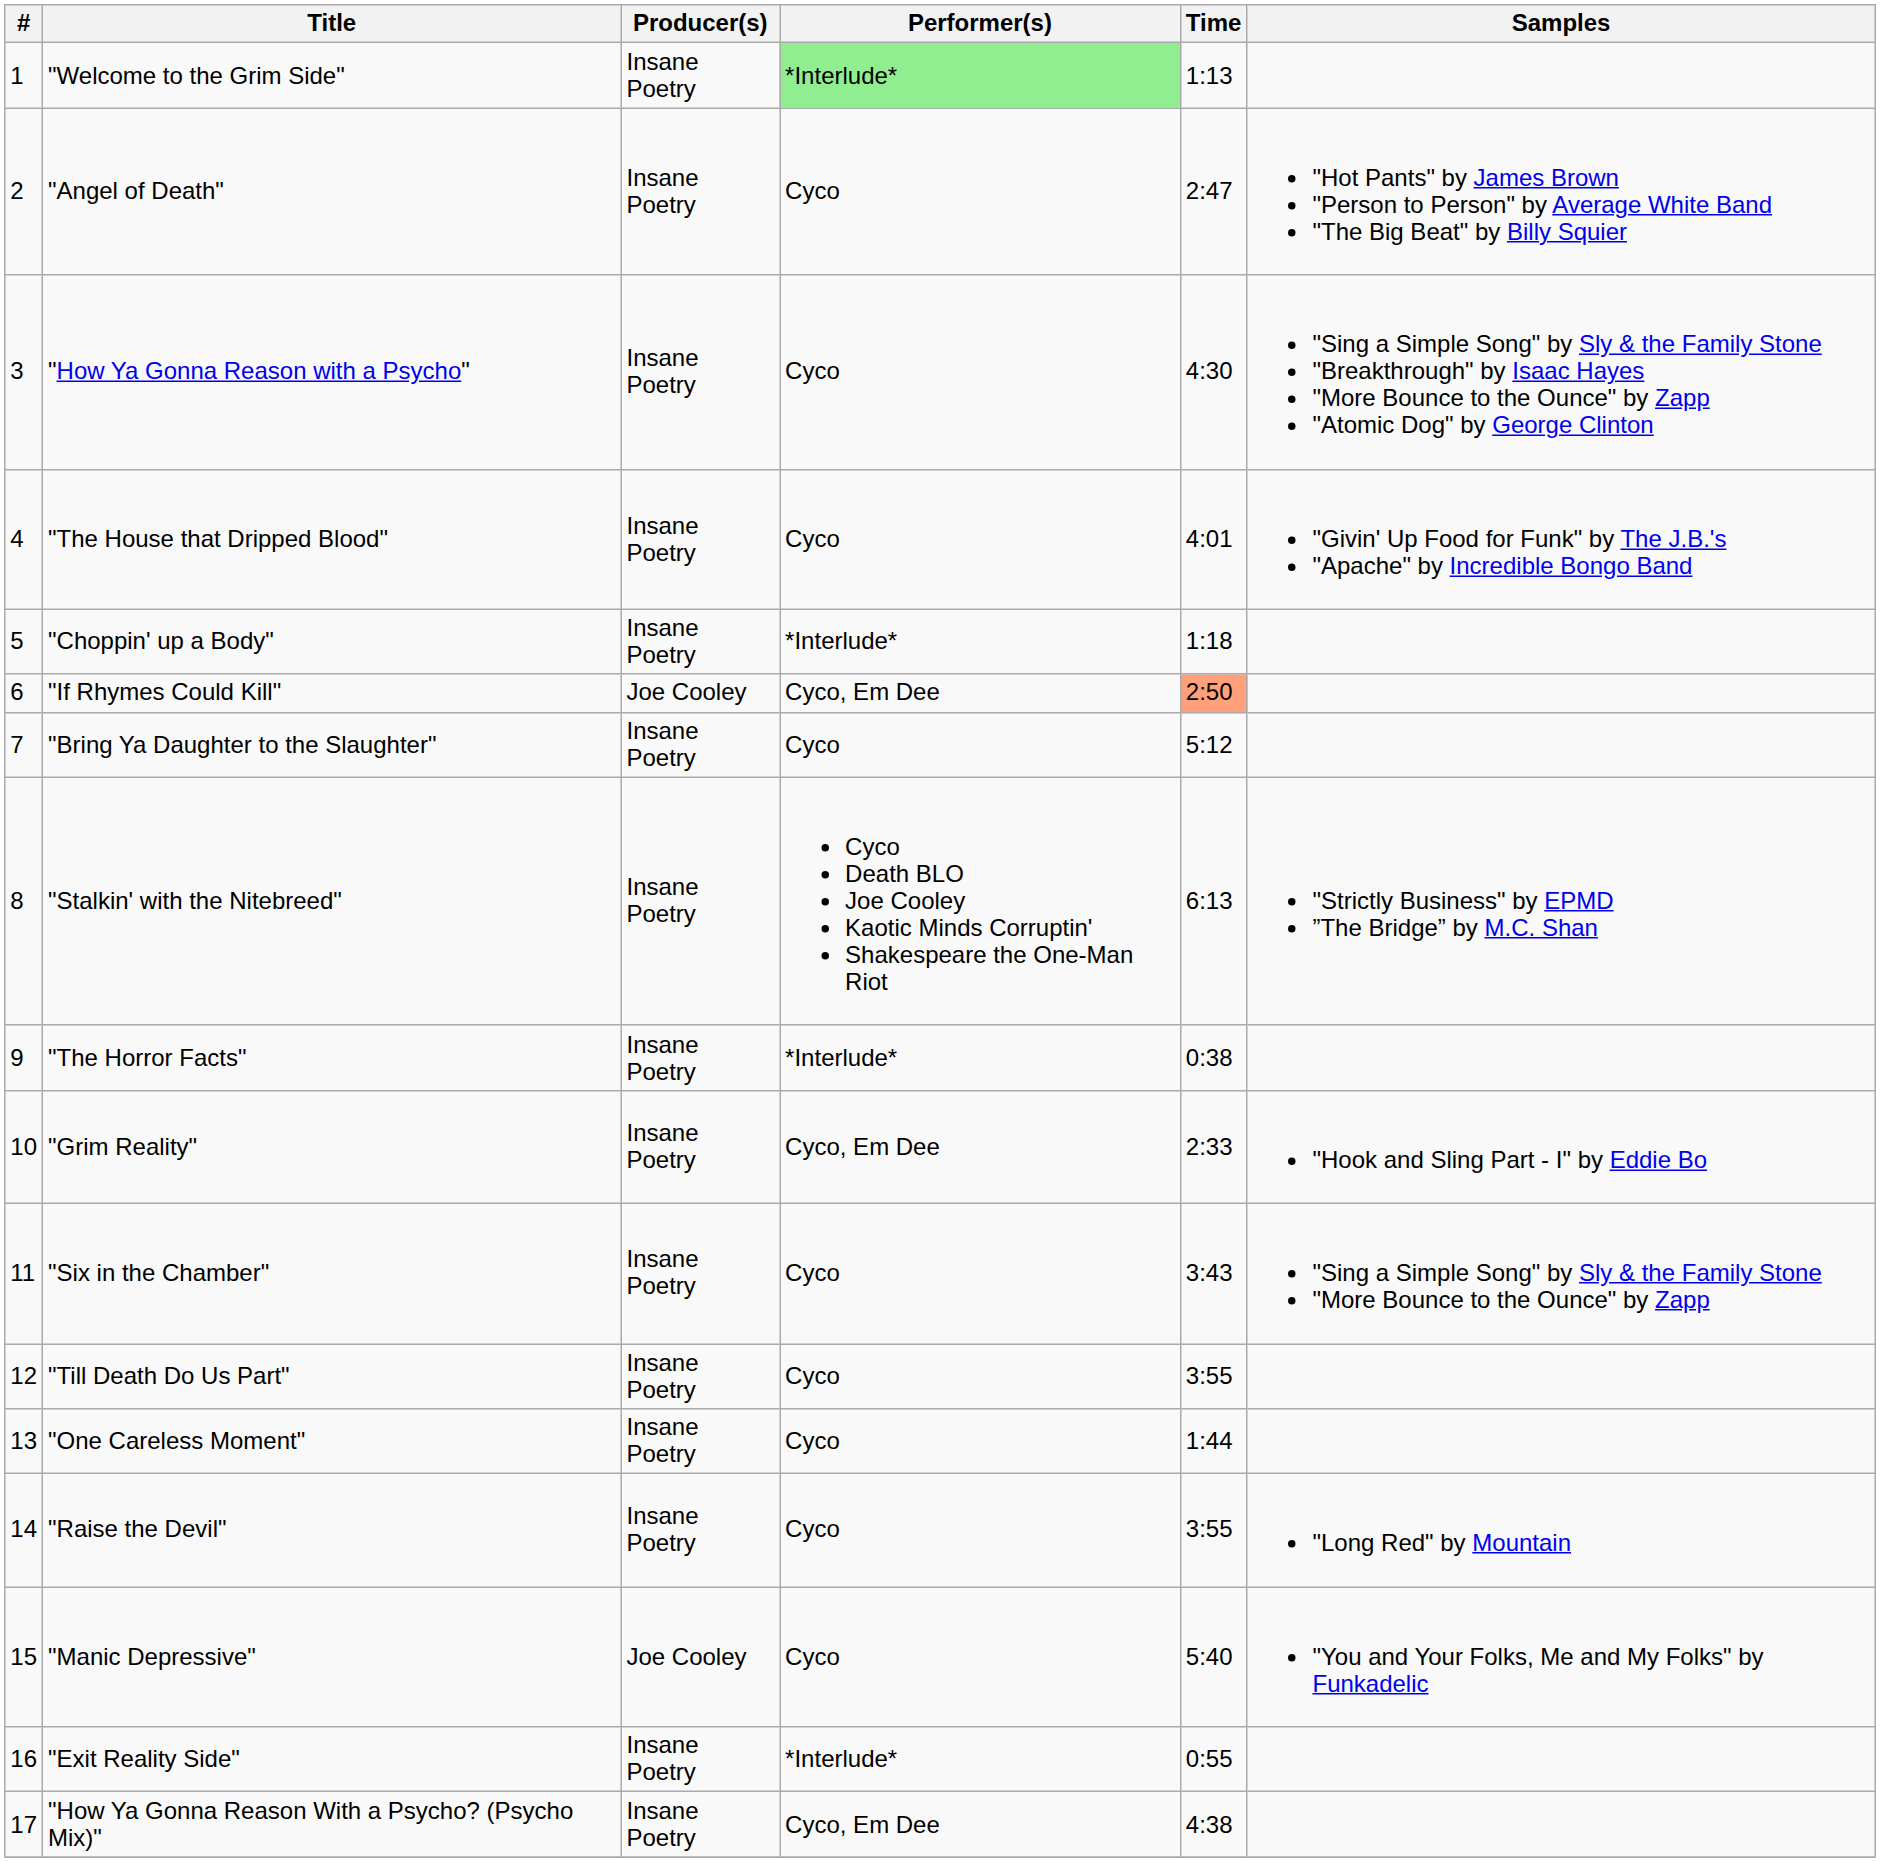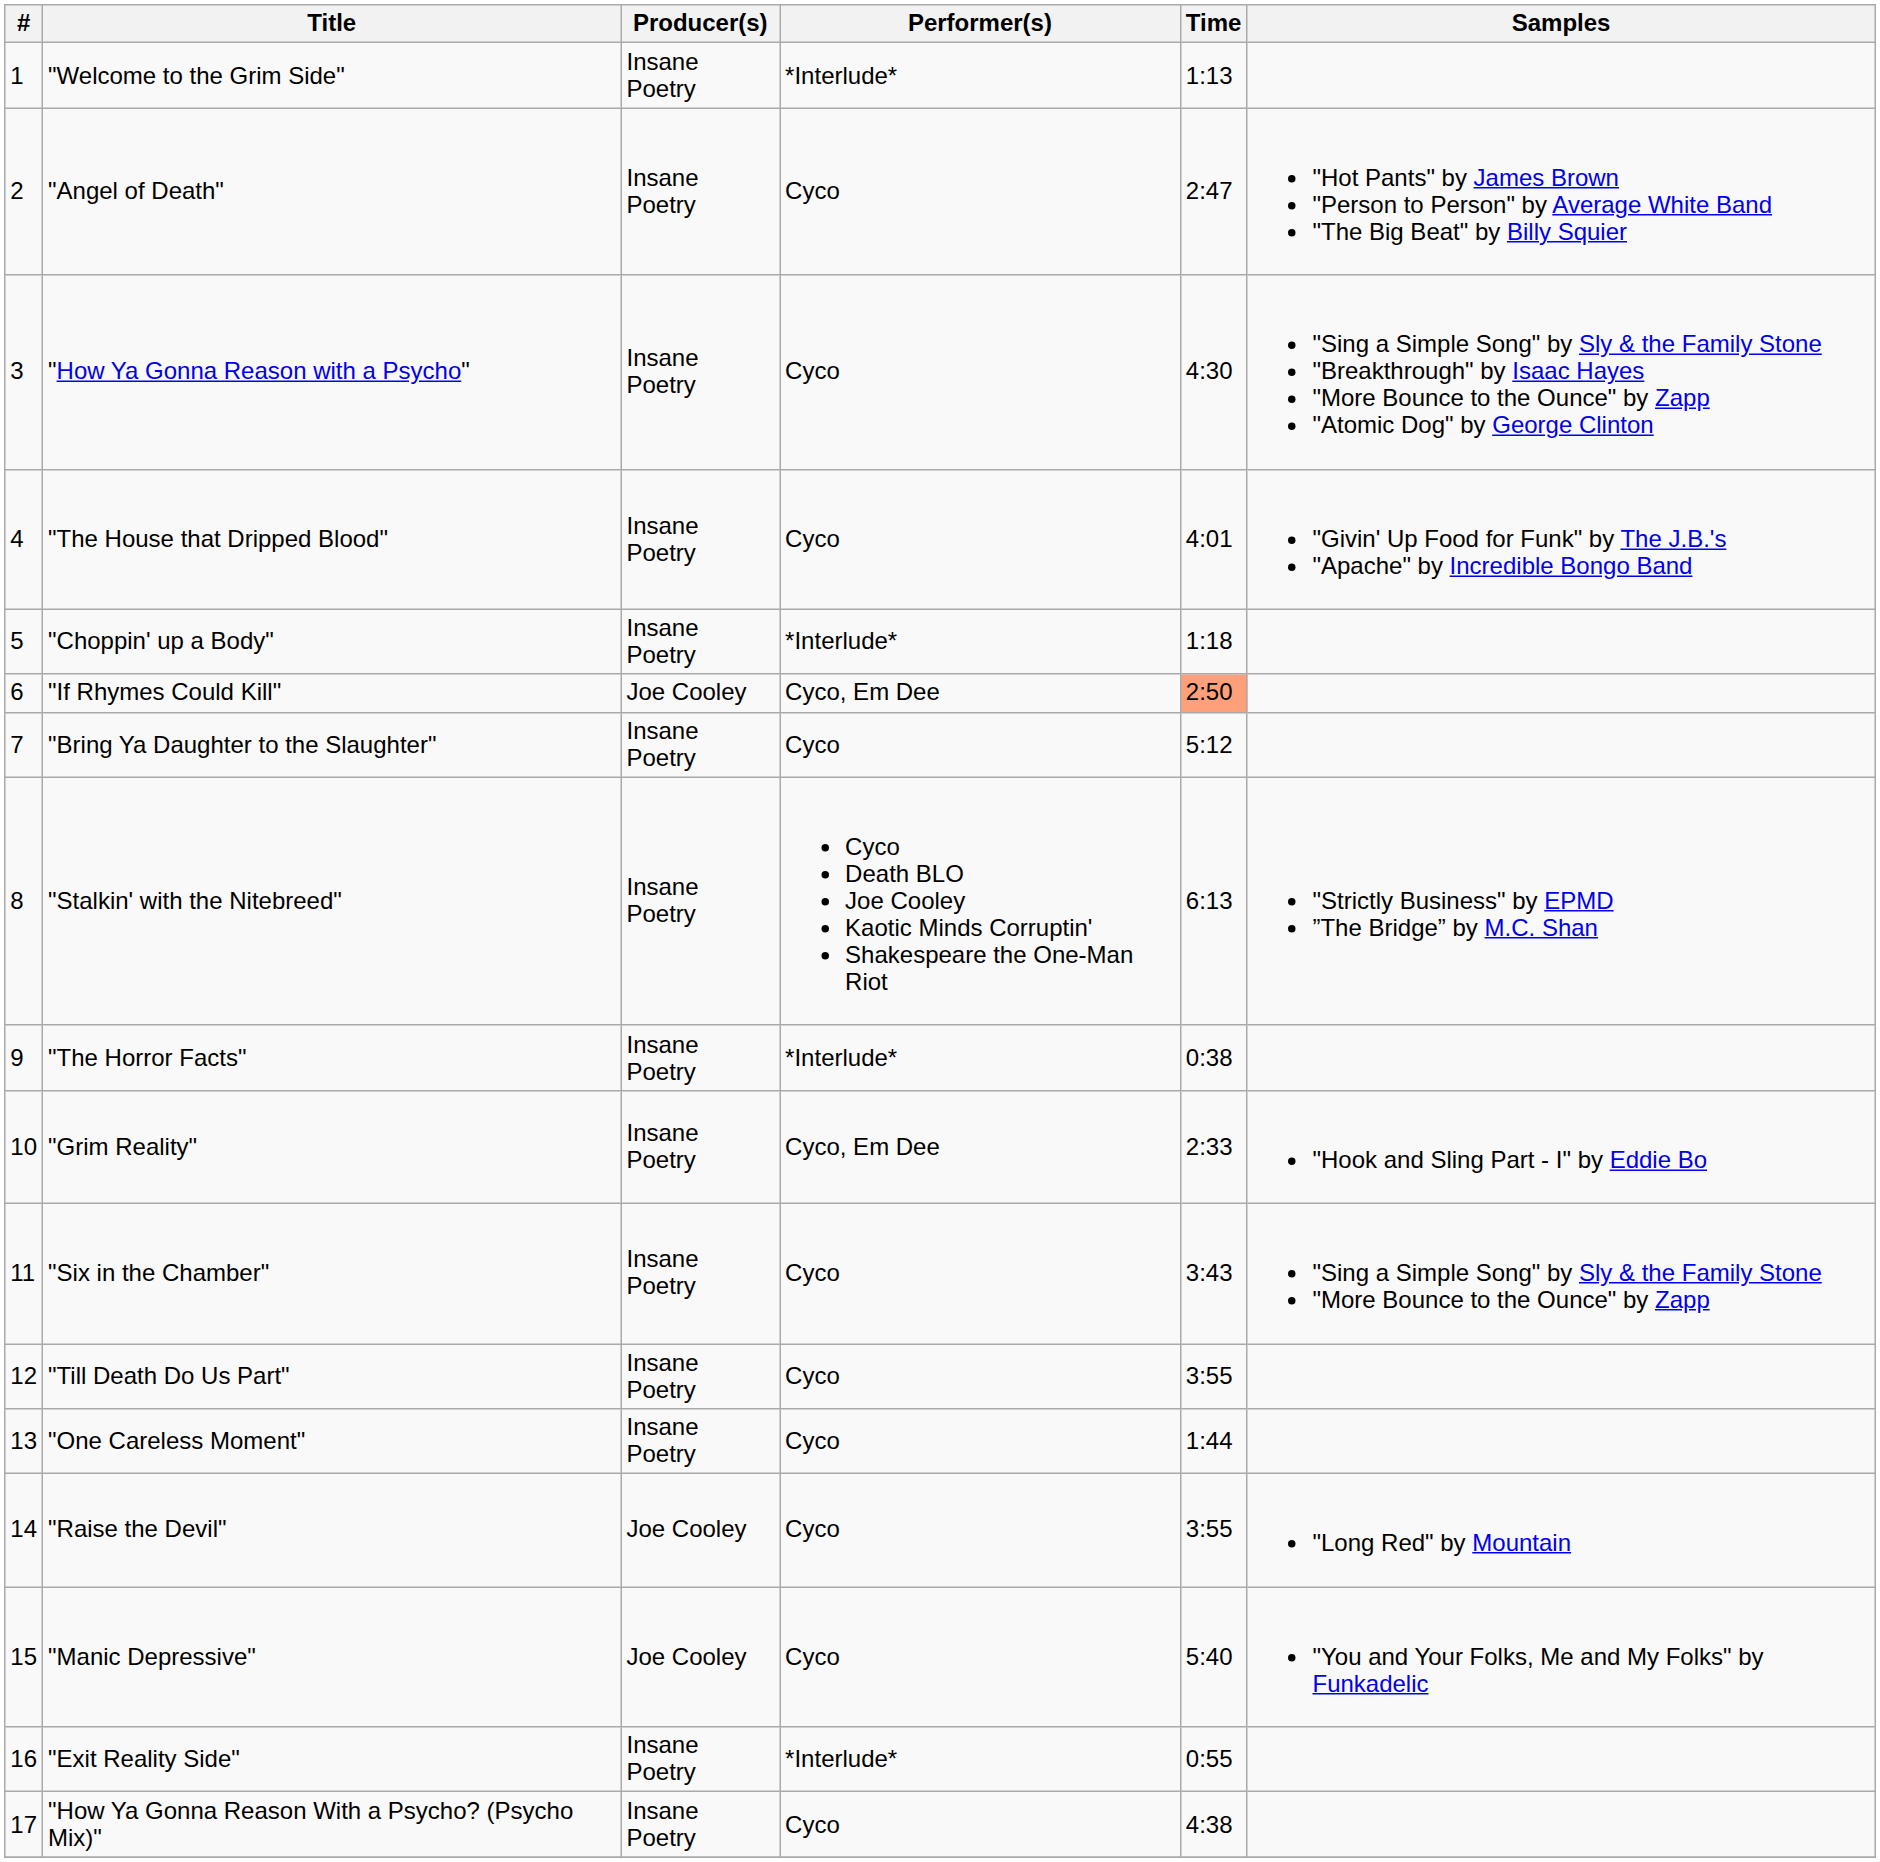"Welcome to the Grim Side" | Performer(s): lightgreen background -> no background
"Raise the Devil" | Producer(s): Insane Poetry -> Joe Cooley
"How Ya Gonna Reason With a Psycho? (Psycho Mix)" | Performer(s): Cyco, Em Dee -> Cyco
